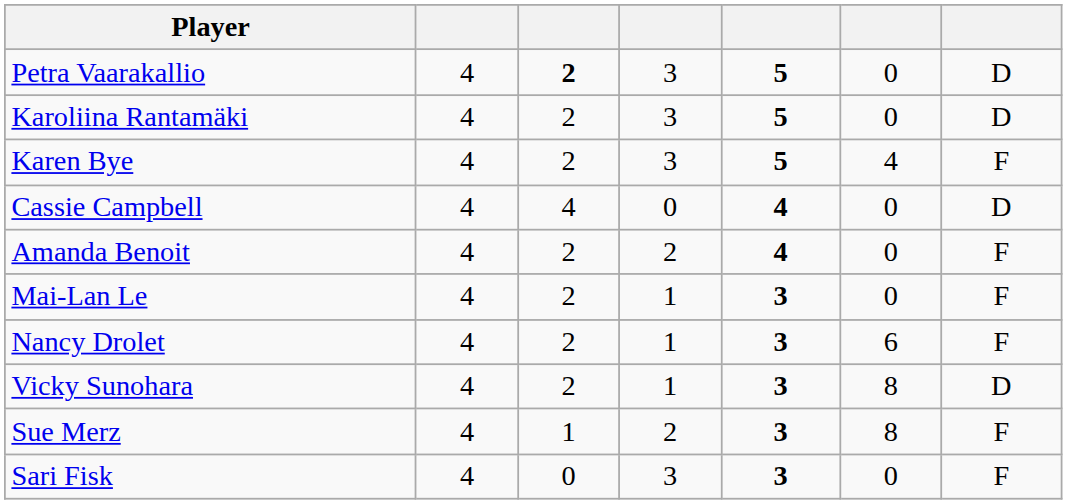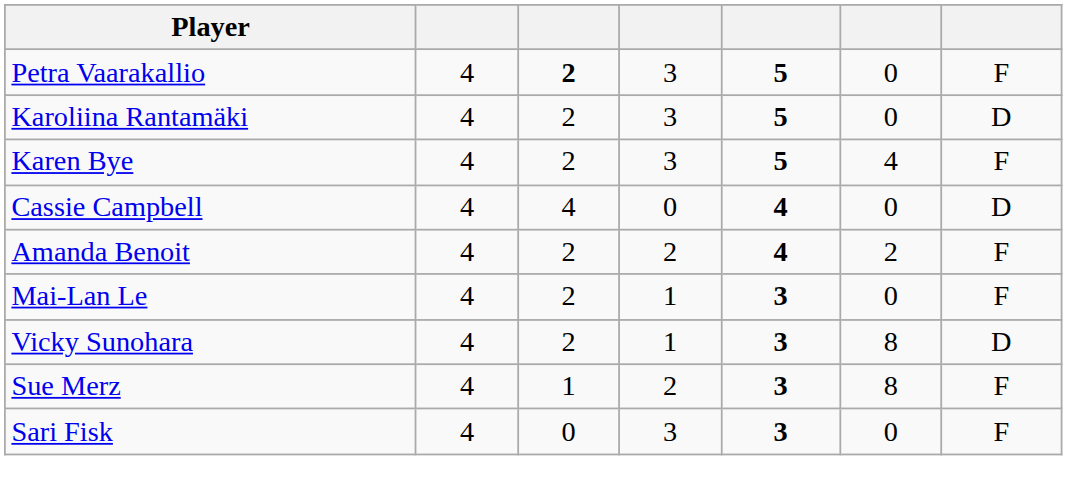Petra Vaarakallio | column 7: D -> F
Amanda Benoit | column 6: 0 -> 2
- row: Nancy Drolet | 4 | 2 | 1 | 3 | 6 | F
